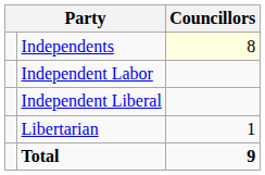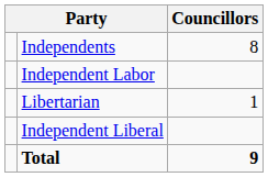Independents | Councillors: lightyellow background -> no background
rows swapped: Independent Liberal <-> Libertarian
